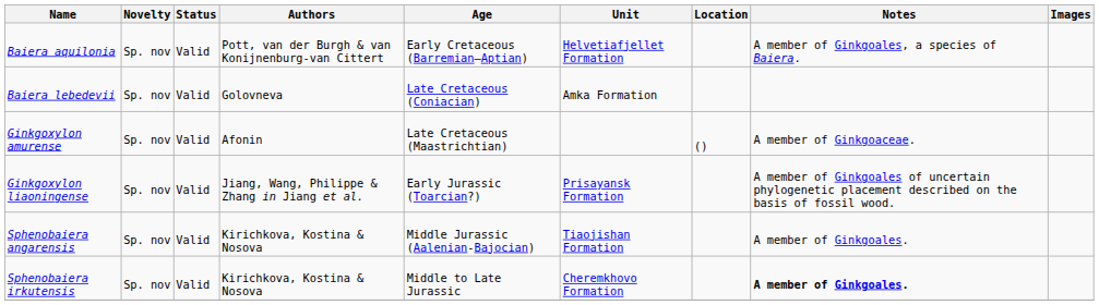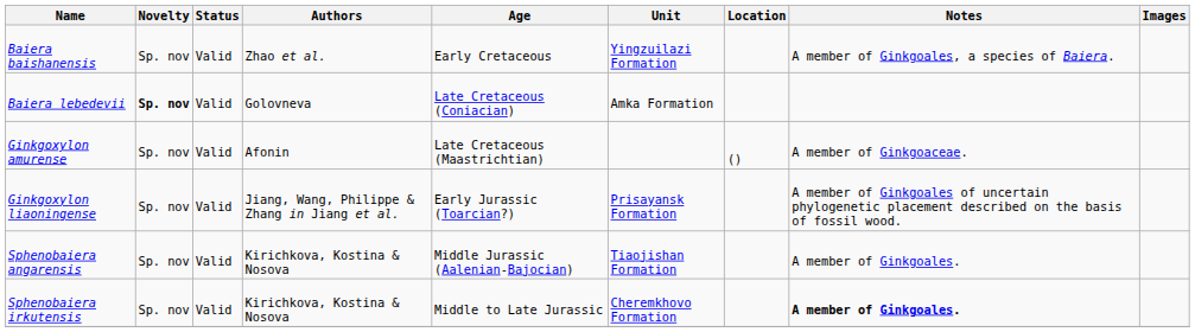- row: Baiera aquilonia | Sp. nov | Valid | Pott, van der Burgh & van Konijnenburg-van Cittert | Early Cretaceous (Barremian–Aptian) | Helvetiafjellet Formation | A member of Ginkgoales, a species of Baiera.
+ row: Baiera baishanensis | Sp. nov | Valid | Zhao et al. | Early Cretaceous | Yingzuilazi Formation | A member of Ginkgoales, a species of Baiera.
Baiera lebedevii | Novelty: normal -> bold
